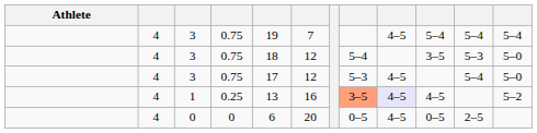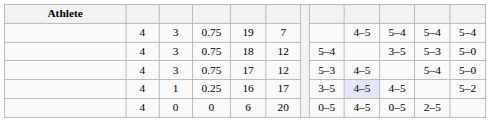1 | column 5: 13 -> 16
1 | column 6: 16 -> 17
1 | column 8: lightsalmon background -> no background
